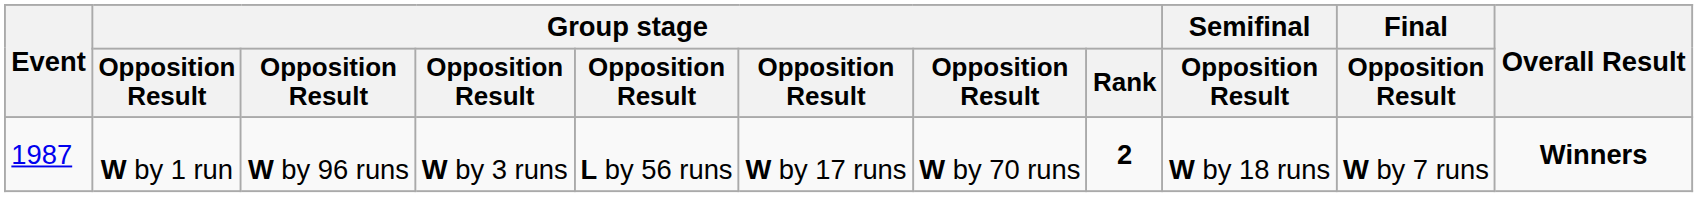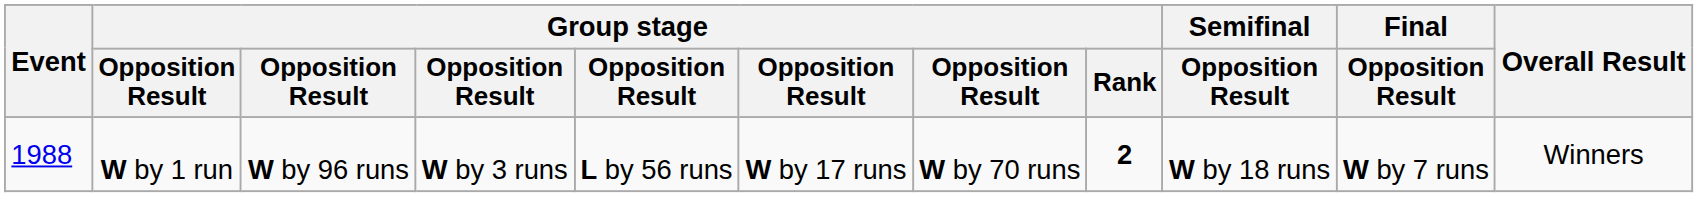W by 1 run | Event: 1987 -> 1988
W by 1 run | Overall Result: bold -> normal
